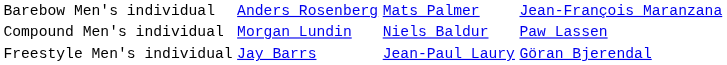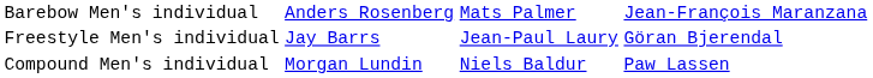rows swapped: Freestyle Men's individual <-> Compound Men's individual
